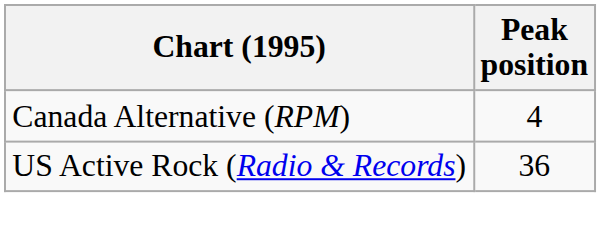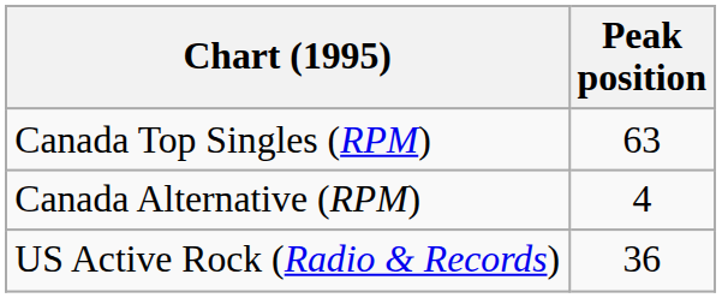+ row: Canada Top Singles (RPM) | 63
